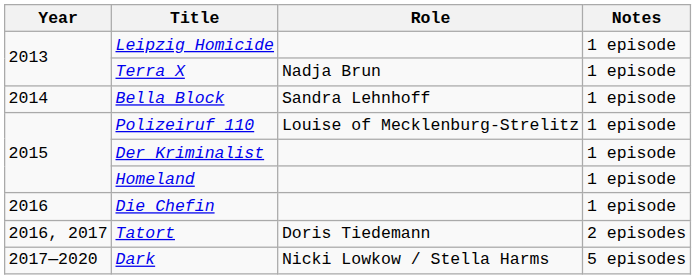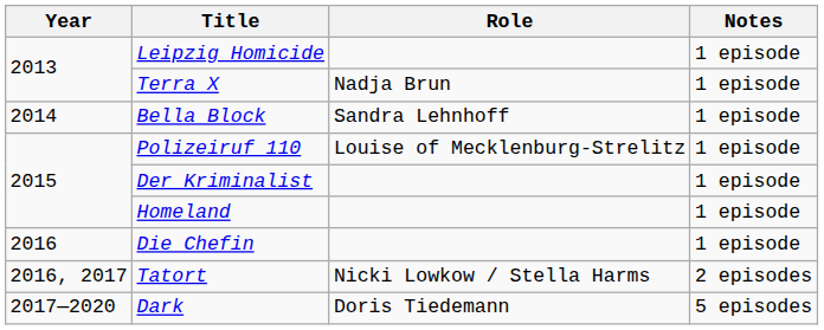Tatort | Role: Doris Tiedemann -> Nicki Lowkow / Stella Harms
Dark | Role: Nicki Lowkow / Stella Harms -> Doris Tiedemann
